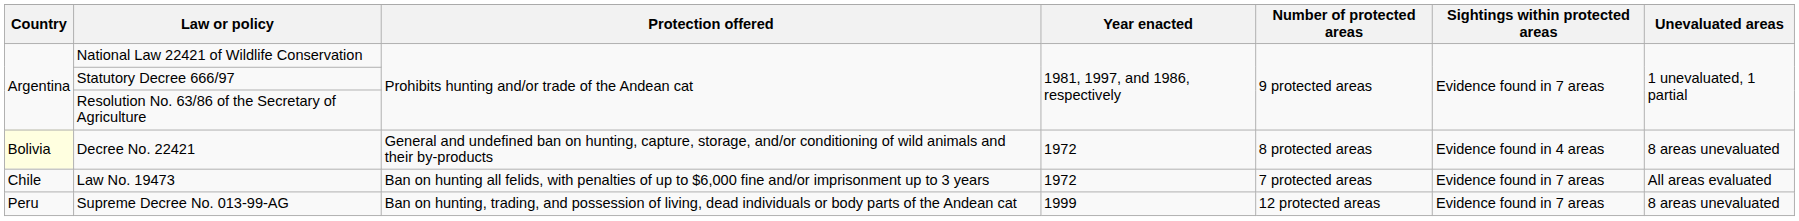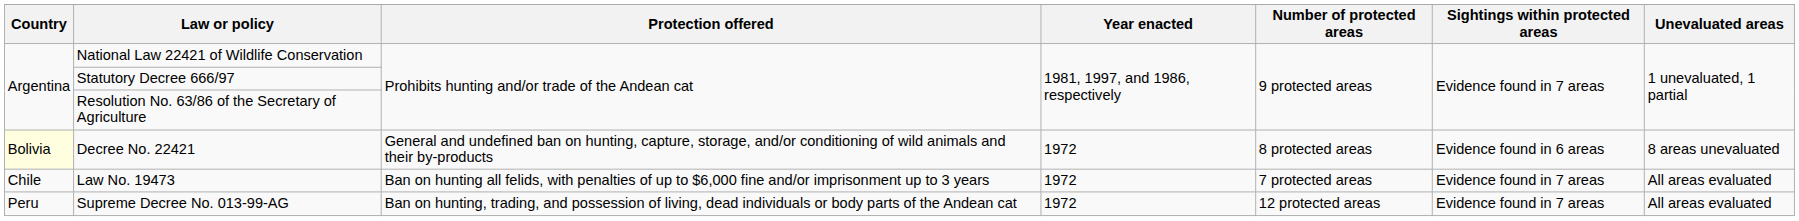Decree No. 22421 | Sightings within protected areas: Evidence found in 4 areas -> Evidence found in 6 areas
Supreme Decree No. 013-99-AG | Year enacted: 1999 -> 1972
Supreme Decree No. 013-99-AG | Unevaluated areas: 8 areas unevaluated -> All areas evaluated
